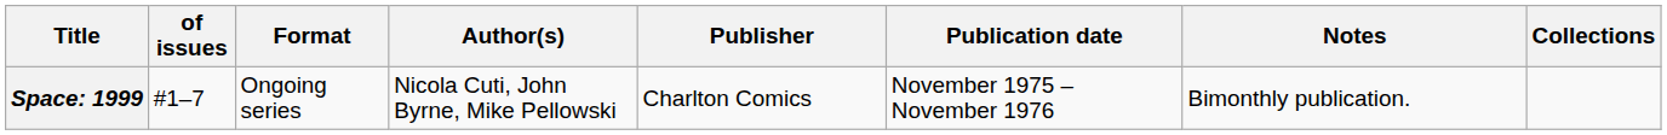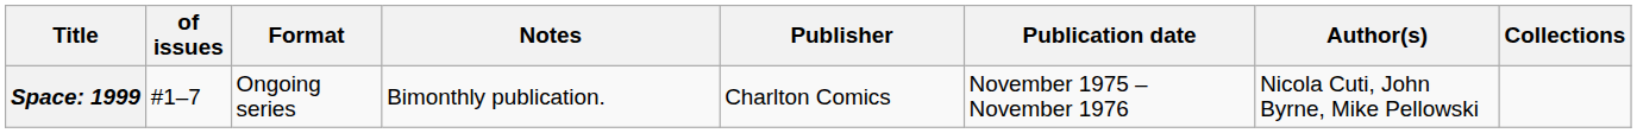columns swapped: Author(s) <-> Notes
